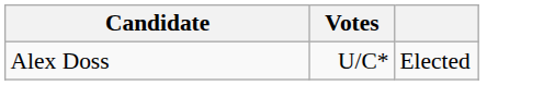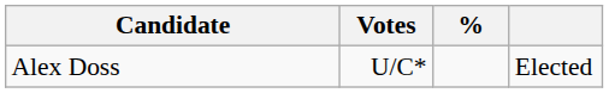+ column: %
